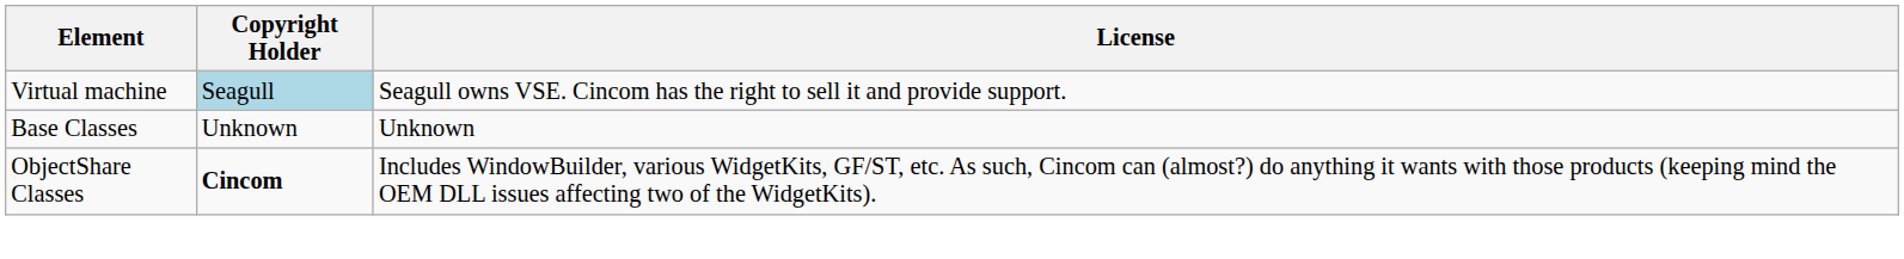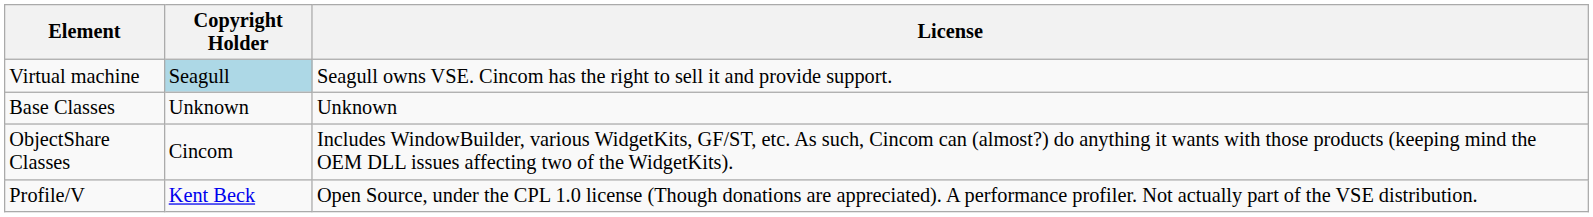ObjectShare Classes | Copyright Holder: bold -> normal
+ row: Profile/V | Kent Beck | Open Source, under the CPL 1.0 license (Though donations are appreciated). A performance profiler. Not actually part of the VSE distribution.
